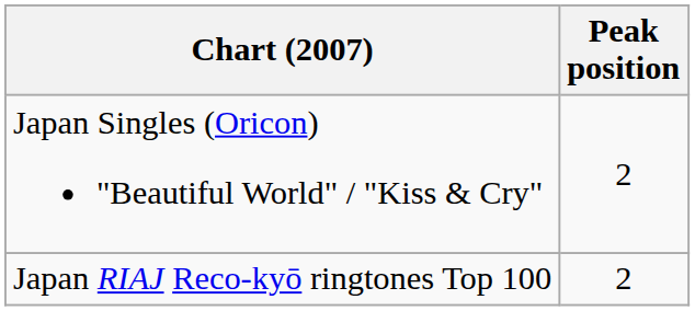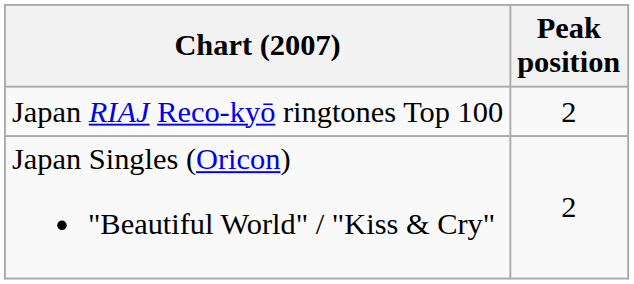rows swapped: Japan Singles (Oricon) "Beautiful World" / "Kiss & Cry" <-> Japan RIAJ Reco-kyō ringtones Top 100
